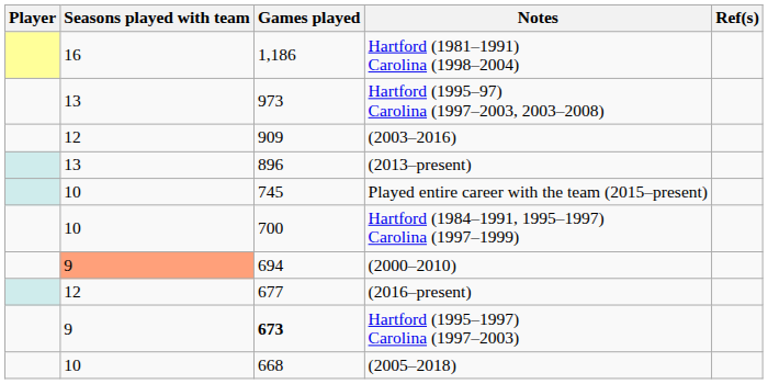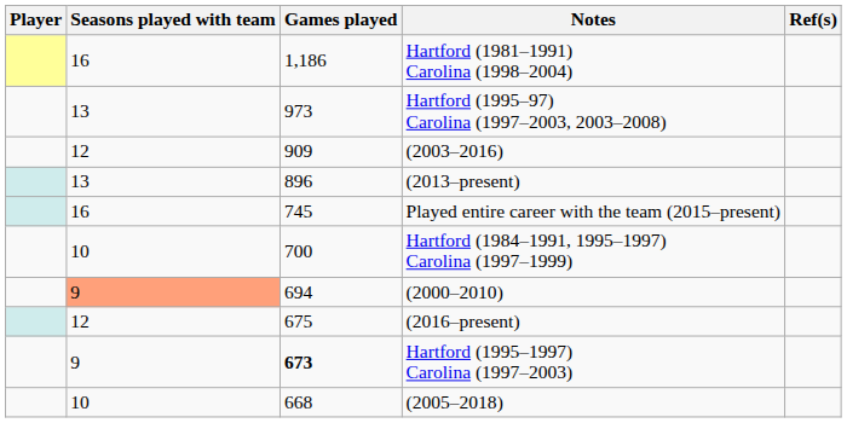Played entire career with the team (2015–present) | Seasons played with team: 10 -> 16
(2016–present) | Games played: 677 -> 675
